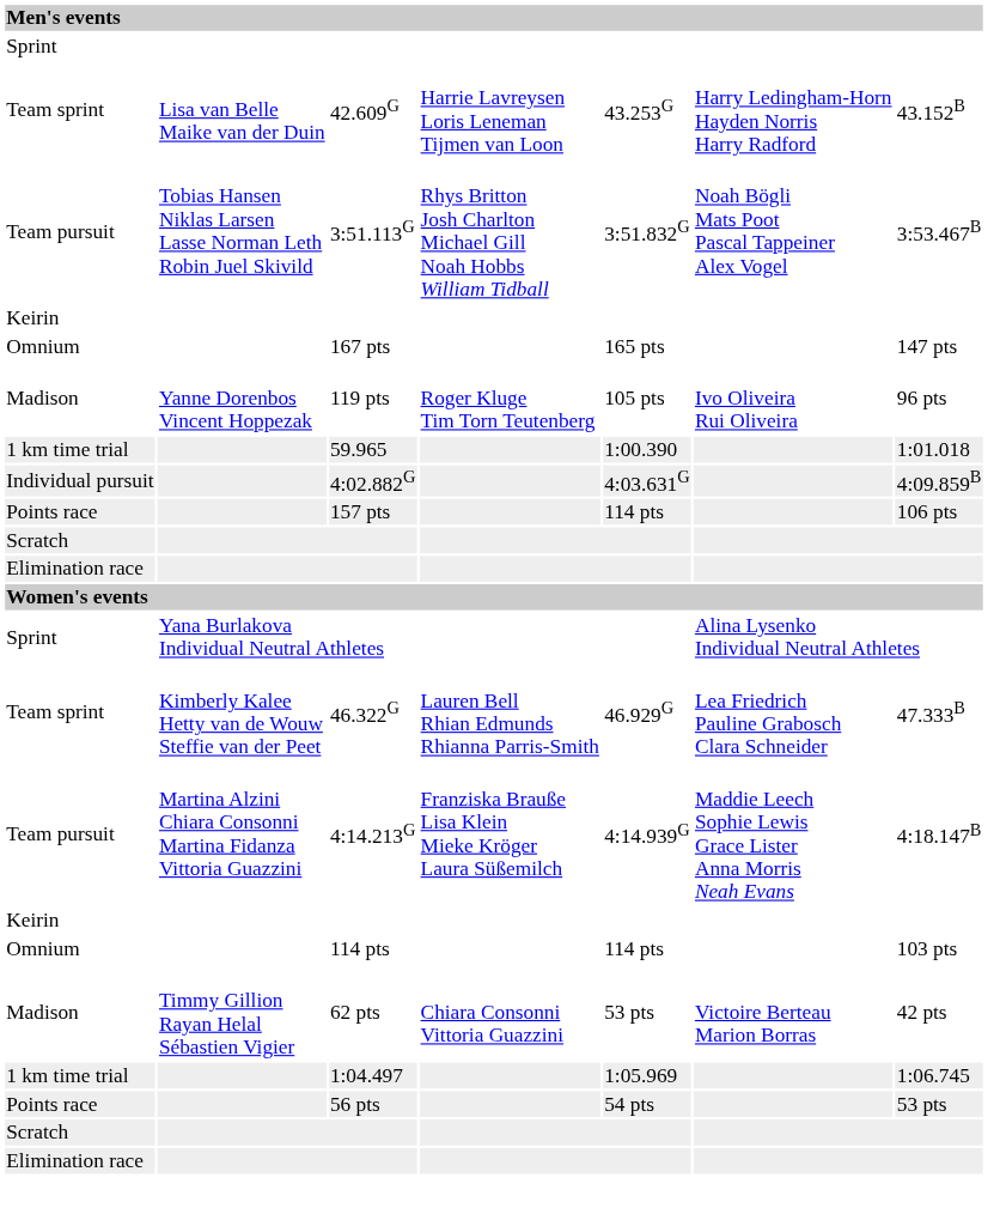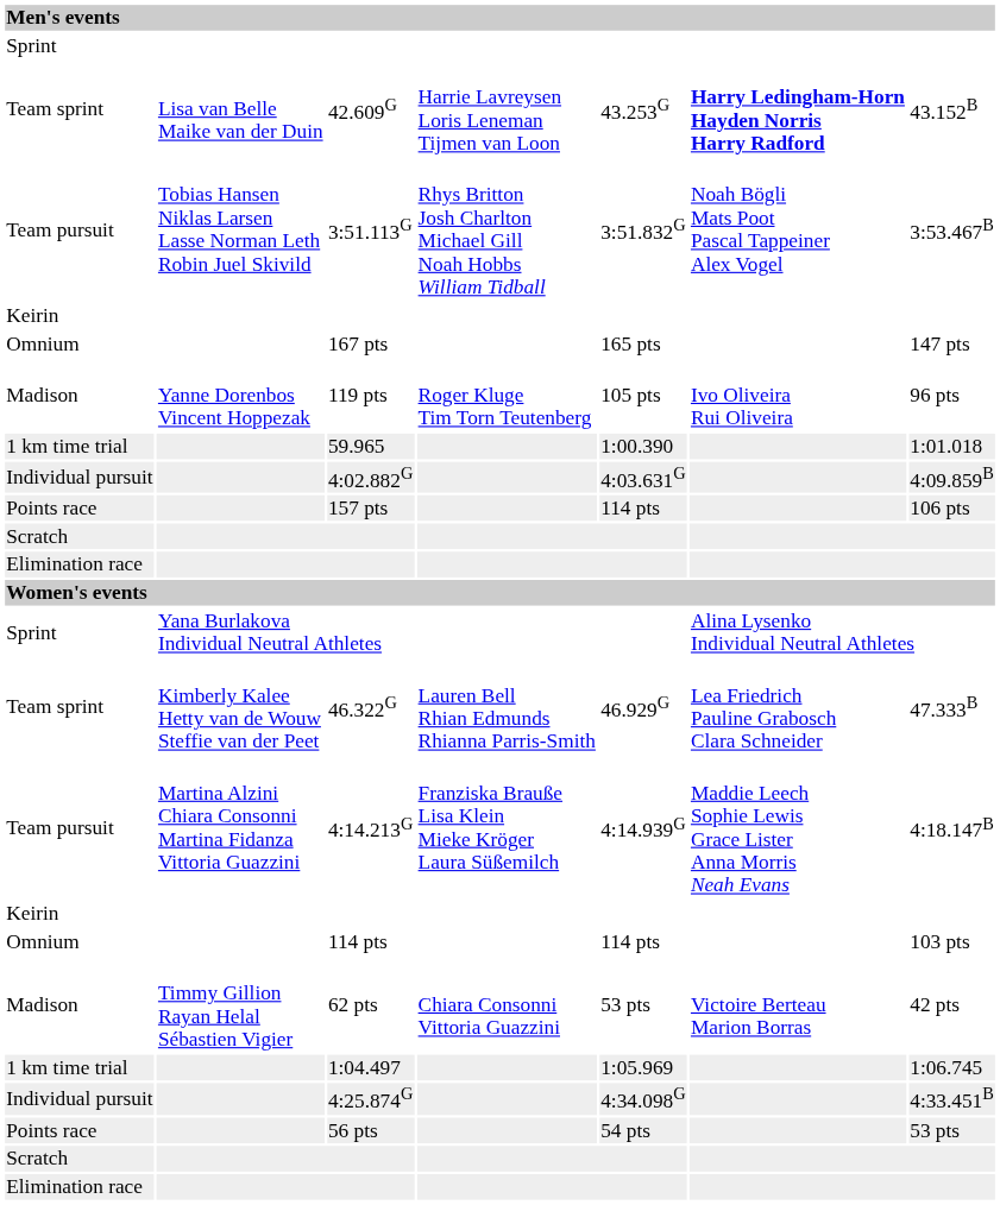42.609G | column 6: normal -> bold
+ row: Individual pursuit | 4:25.874G | 4:34.098G | 4:33.451B
